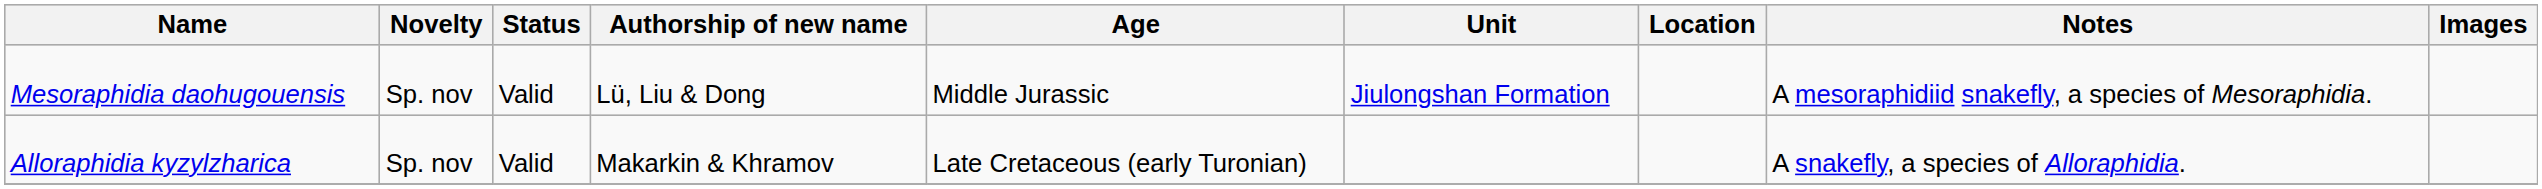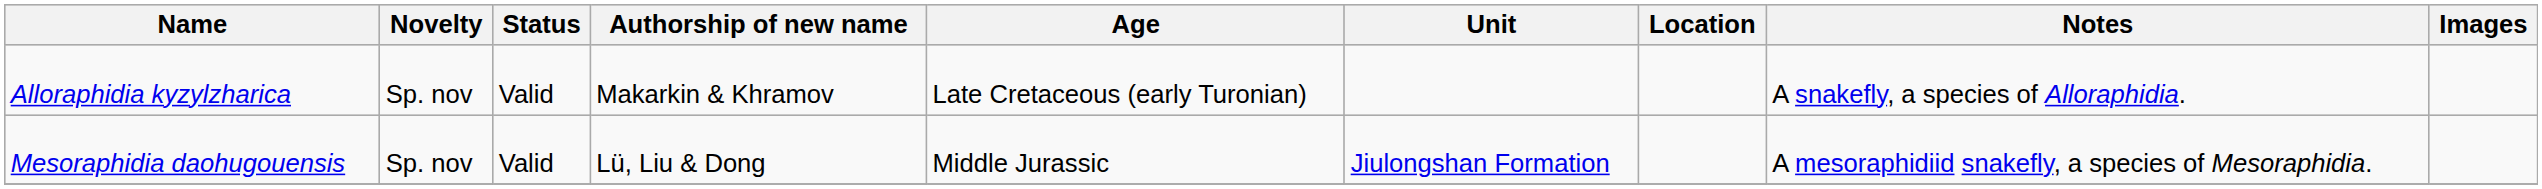rows swapped: Alloraphidia kyzylzharica <-> Mesoraphidia daohugouensis
